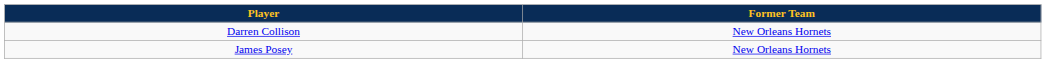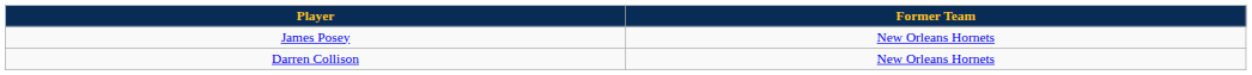rows swapped: Darren Collison <-> James Posey
